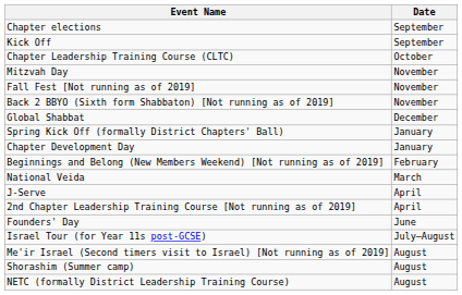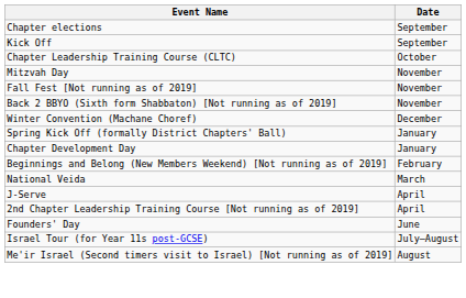- row: Global Shabbat | December
+ row: Winter Convention (Machane Choref) | December
- row: Shorashim (Summer camp) | August
- row: NETC (formally District Leadership Training Course) | August
